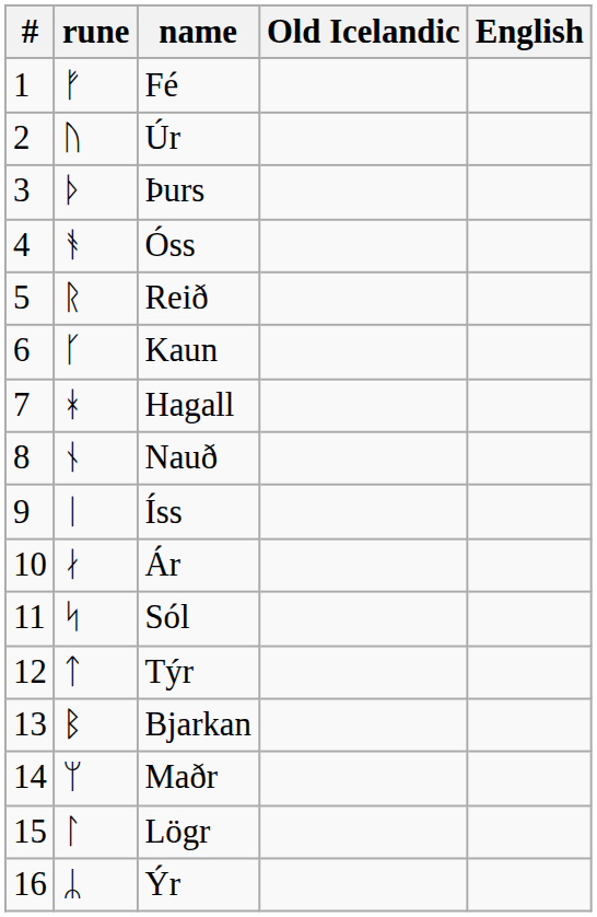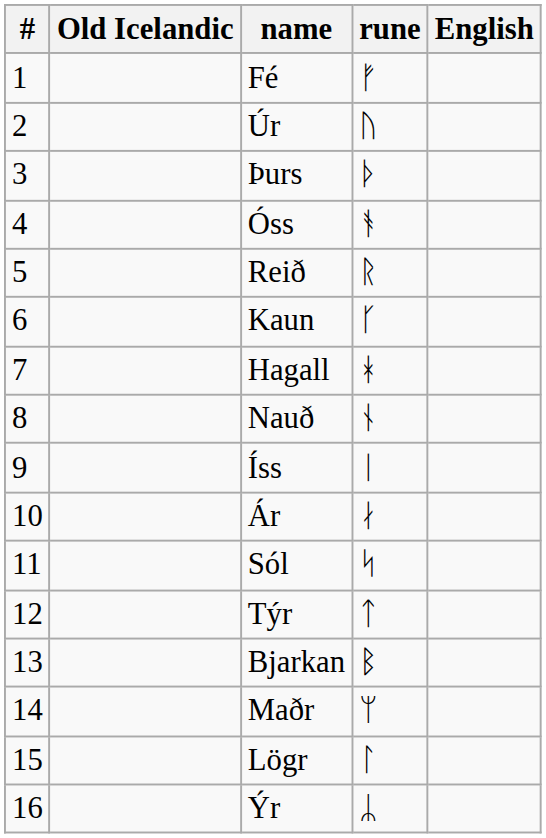columns swapped: rune <-> Old Icelandic
